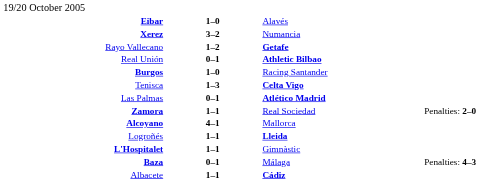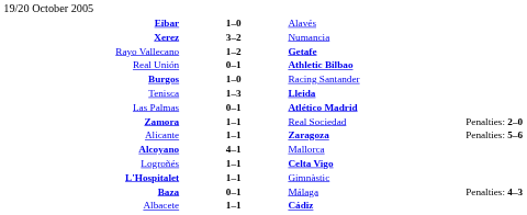Tenisca | column 3: Celta Vigo -> Lleida
+ row: Alicante | 1–1 | Zaragoza | Penalties: 5–6
Logroñés | column 3: Lleida -> Celta Vigo
